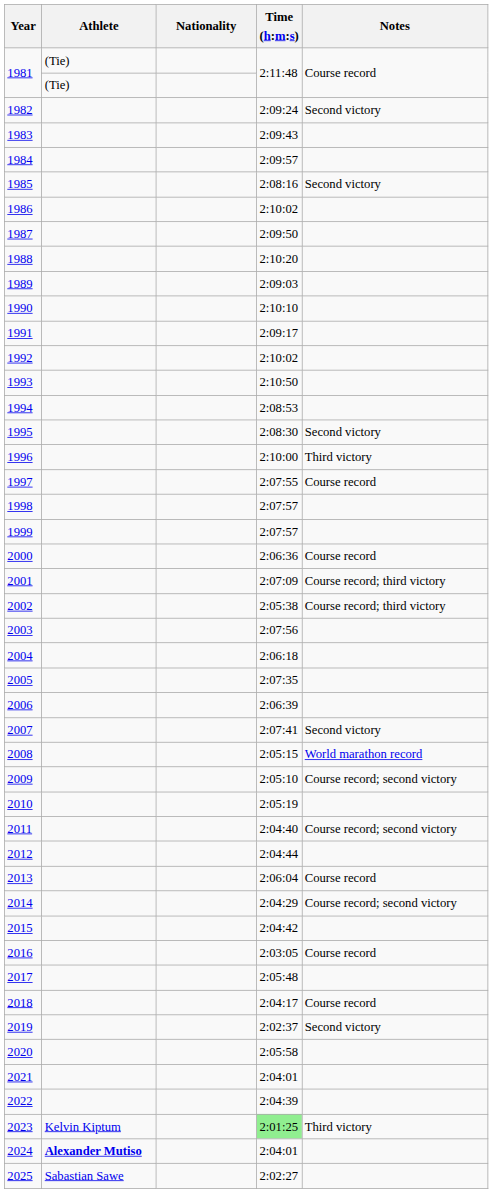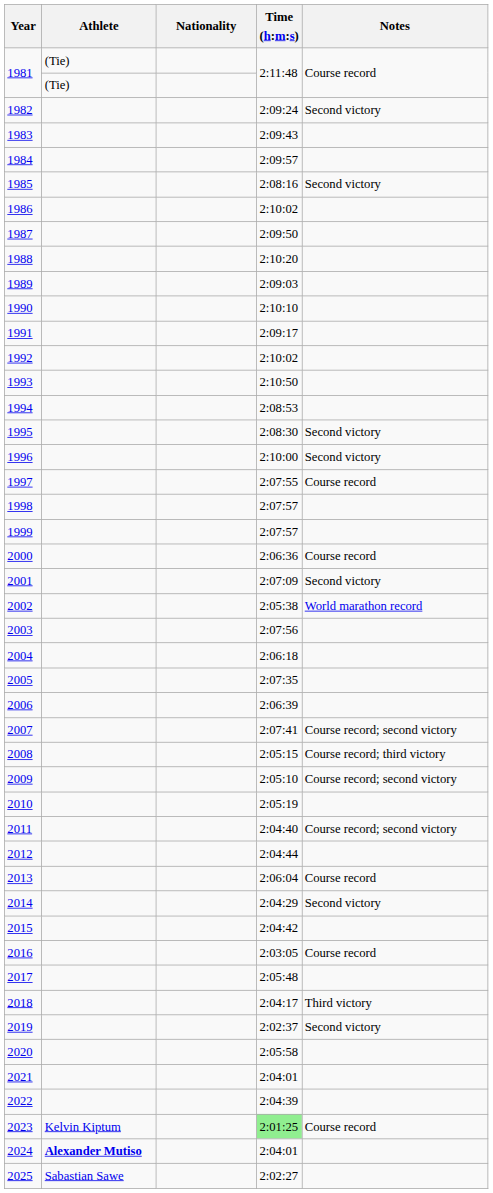1996 | Notes: Third victory -> Second victory
2001 | Notes: Course record; third victory -> Second victory
2002 | Notes: Course record; third victory -> World marathon record
2007 | Notes: Second victory -> Course record; second victory
2008 | Notes: World marathon record -> Course record; third victory
2014 | Notes: Course record; second victory -> Second victory
2018 | Notes: Course record -> Third victory
2023 | Notes: Third victory -> Course record
